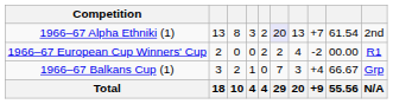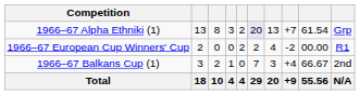1966–67 Alpha Ethniki (1) | column 10: 2nd -> Grp
1966–67 Balkans Cup (1) | column 10: Grp -> 2nd
